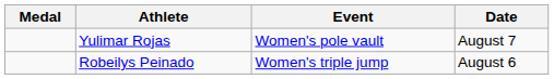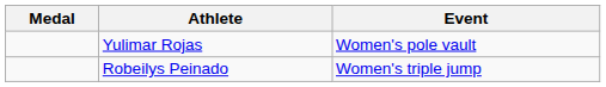- column: Date | August 7 | August 6
